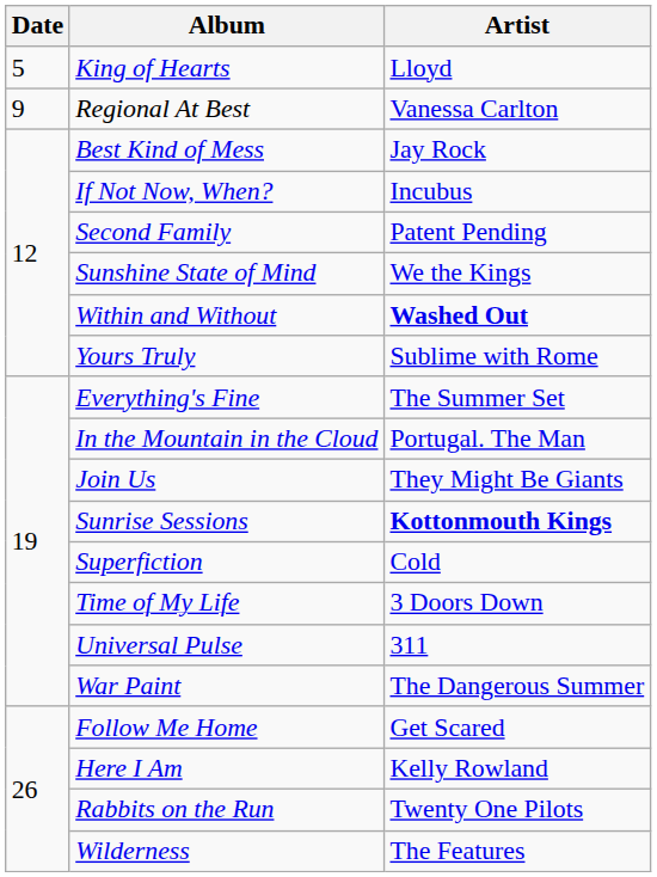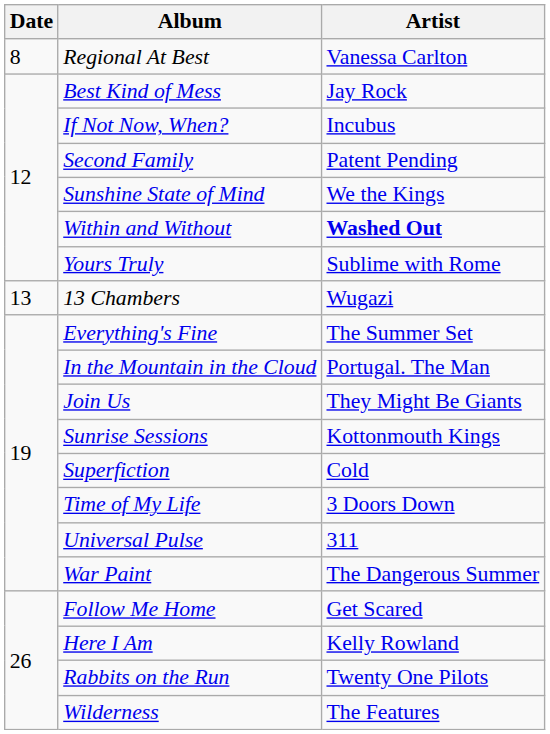- row: 5 | King of Hearts | Lloyd
Regional At Best | Date: 9 -> 8
+ row: 13 | 13 Chambers | Wugazi
Sunrise Sessions | Artist: bold -> normal
